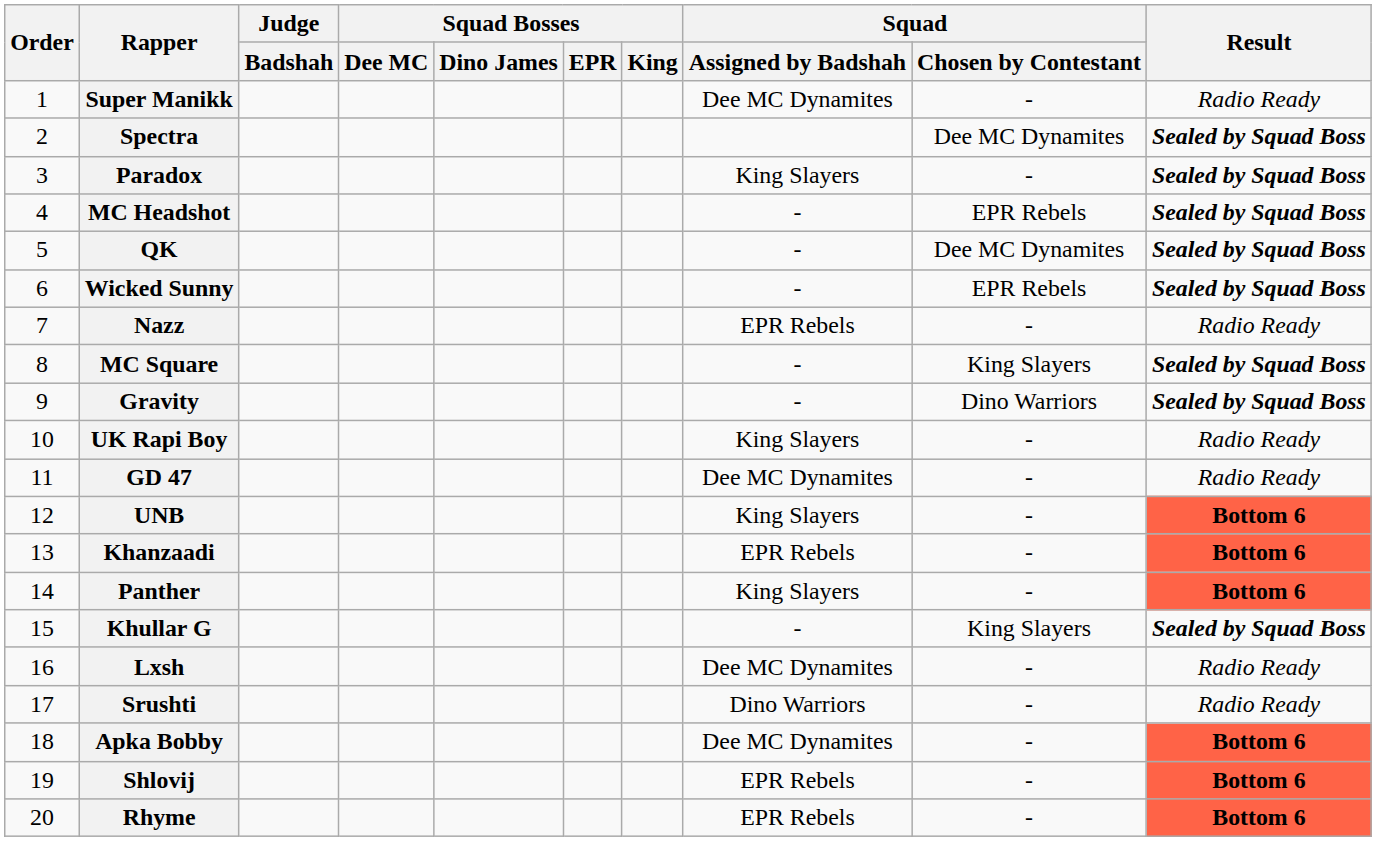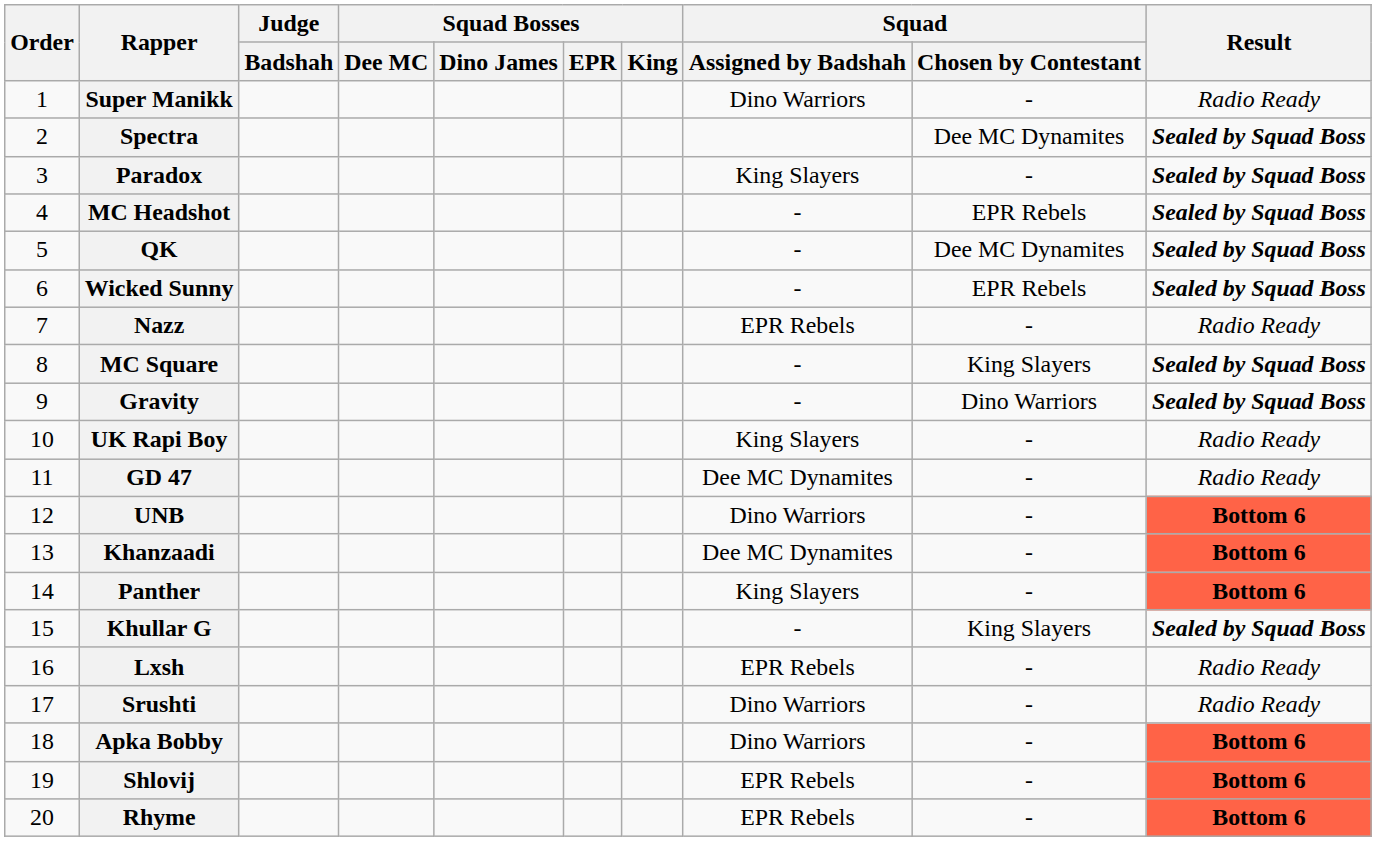Super Manikk | Squad / Assigned by Badshah: Dee MC Dynamites -> Dino Warriors
UNB | Squad / Assigned by Badshah: King Slayers -> Dino Warriors
Khanzaadi | Squad / Assigned by Badshah: EPR Rebels -> Dee MC Dynamites
Lxsh | Squad / Assigned by Badshah: Dee MC Dynamites -> EPR Rebels
Apka Bobby | Squad / Assigned by Badshah: Dee MC Dynamites -> Dino Warriors
